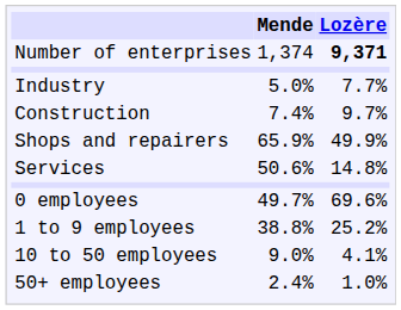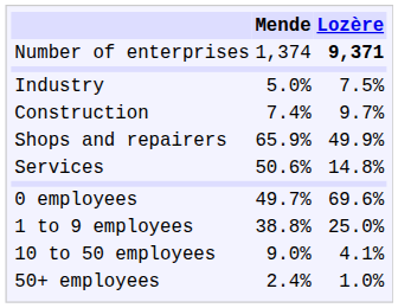Industry | Lozère: 7.7% -> 7.5%
1 to 9 employees | Lozère: 25.2% -> 25.0%
